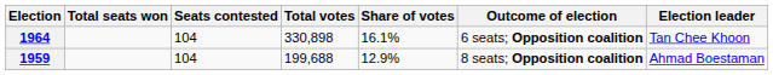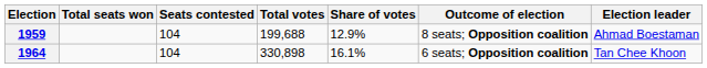rows swapped: 1959 <-> 1964
